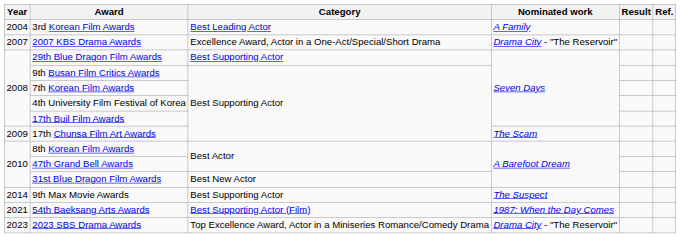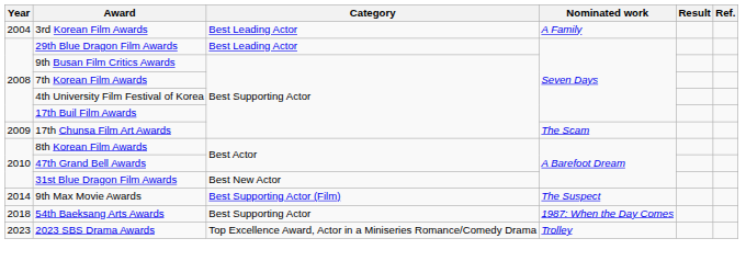- row: 2007 | 2007 KBS Drama Awards | Excellence Award, Actor in a One-Act/Special/Short Drama | Drama City - "The Reservoir"
29th Blue Dragon Film Awards | Category: Best Supporting Actor -> Best Leading Actor
9th Max Movie Awards | Category: Best Supporting Actor -> Best Supporting Actor (Film)
54th Baeksang Arts Awards | Year: 2021 -> 2018
54th Baeksang Arts Awards | Category: Best Supporting Actor (Film) -> Best Supporting Actor
2023 SBS Drama Awards | Nominated work: Drama City - "The Reservoir" -> Trolley
